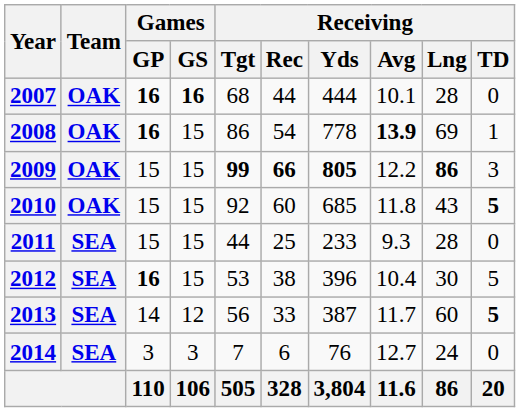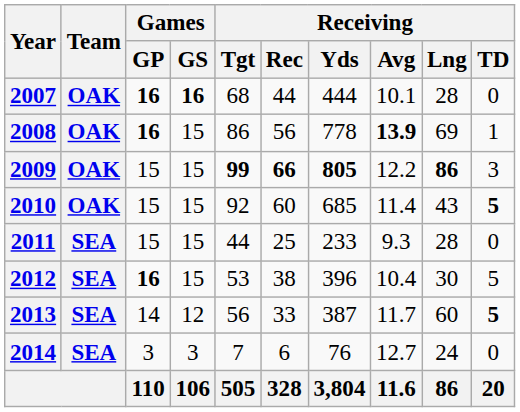2008 | Receiving / Rec: 54 -> 56
2010 | Receiving / Avg: 11.8 -> 11.4
